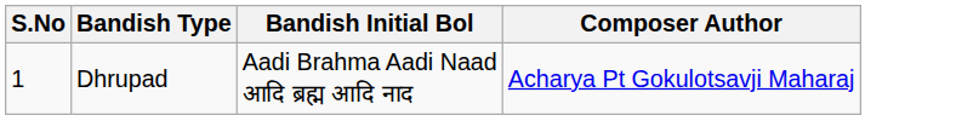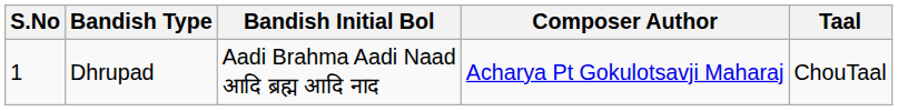+ column: Taal | ChouTaal
